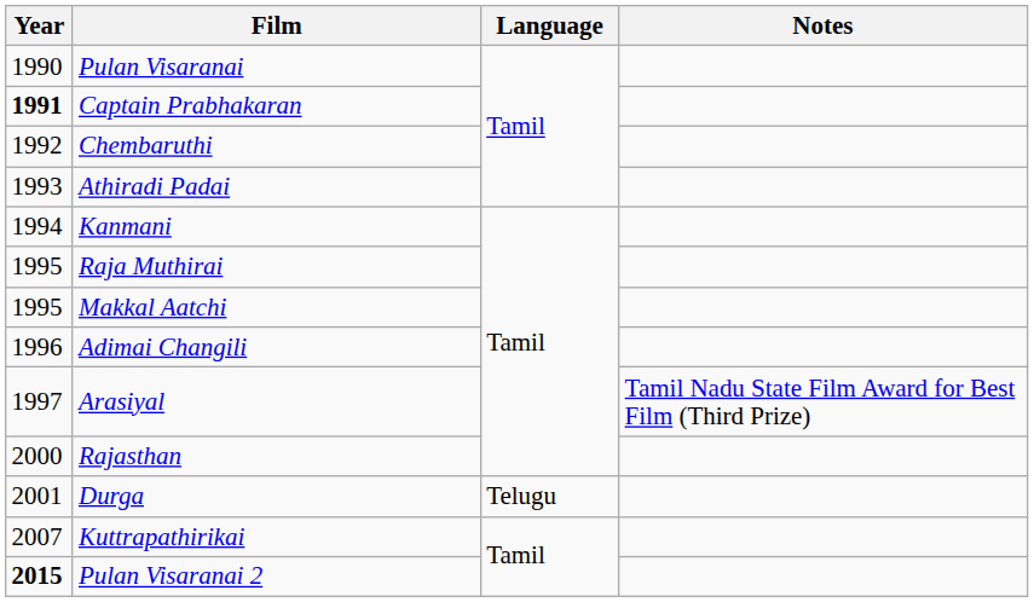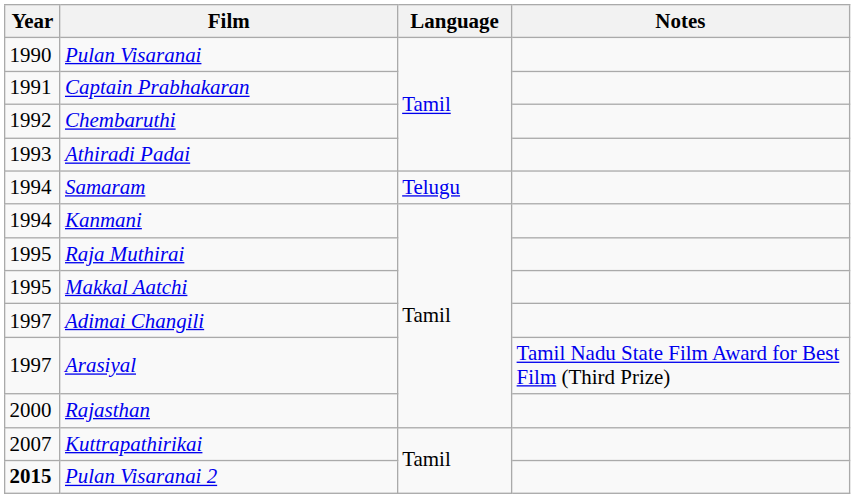Captain Prabhakaran | Year: bold -> normal
+ row: 1994 | Samaram | Telugu
Adimai Changili | Year: 1996 -> 1997
- row: 2001 | Durga | Telugu
